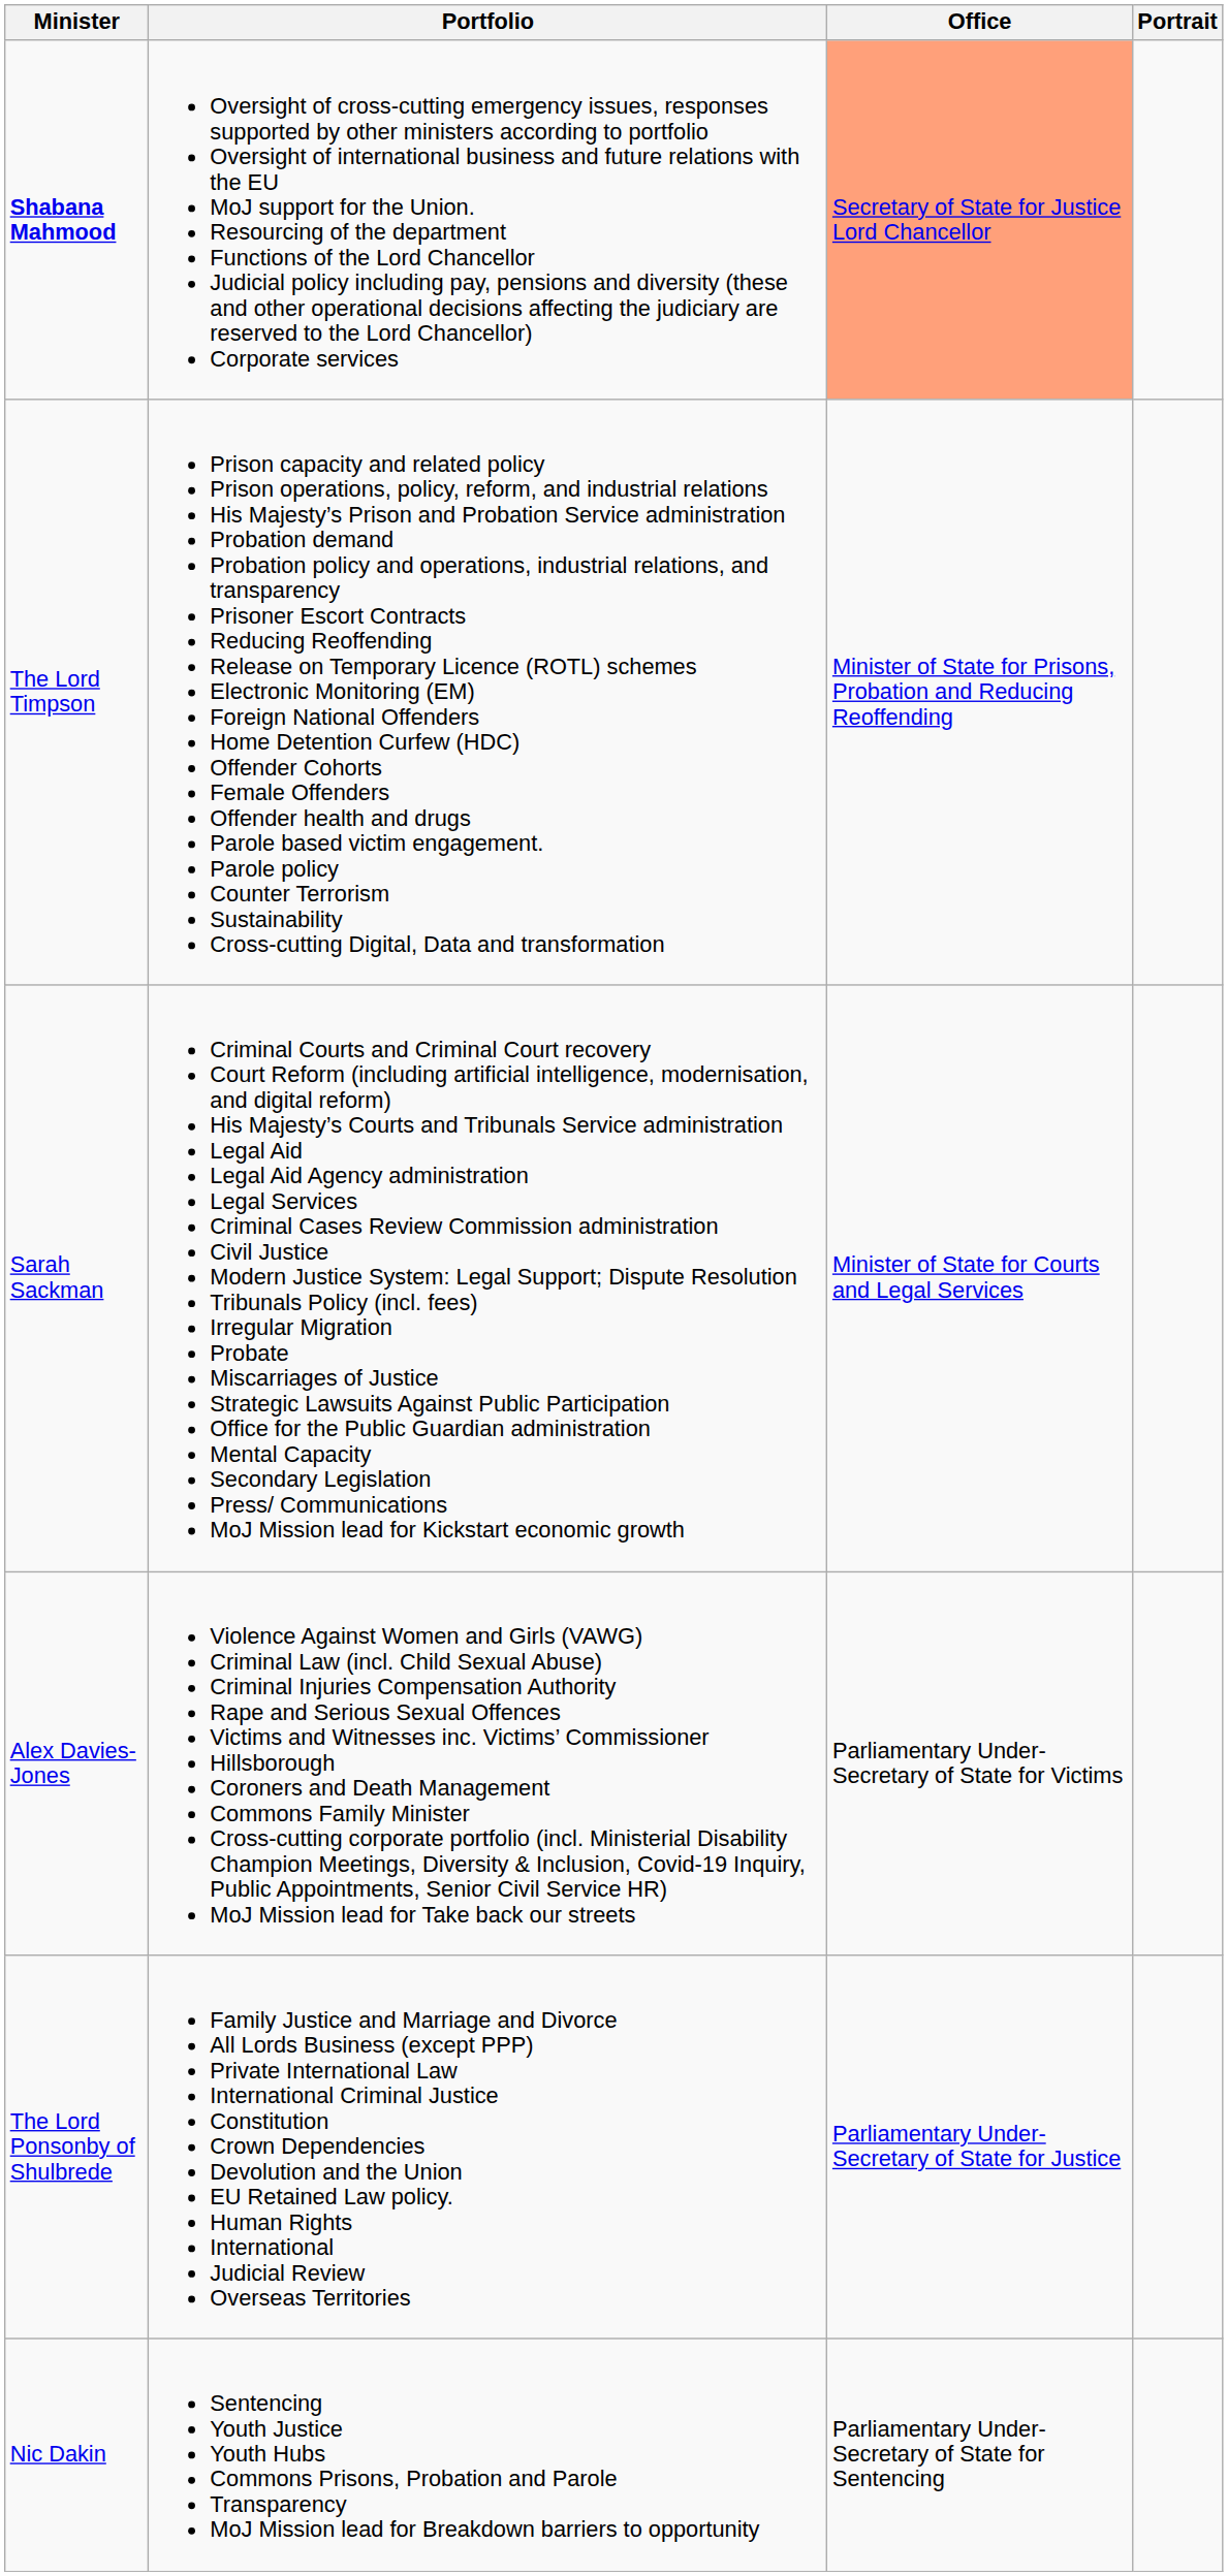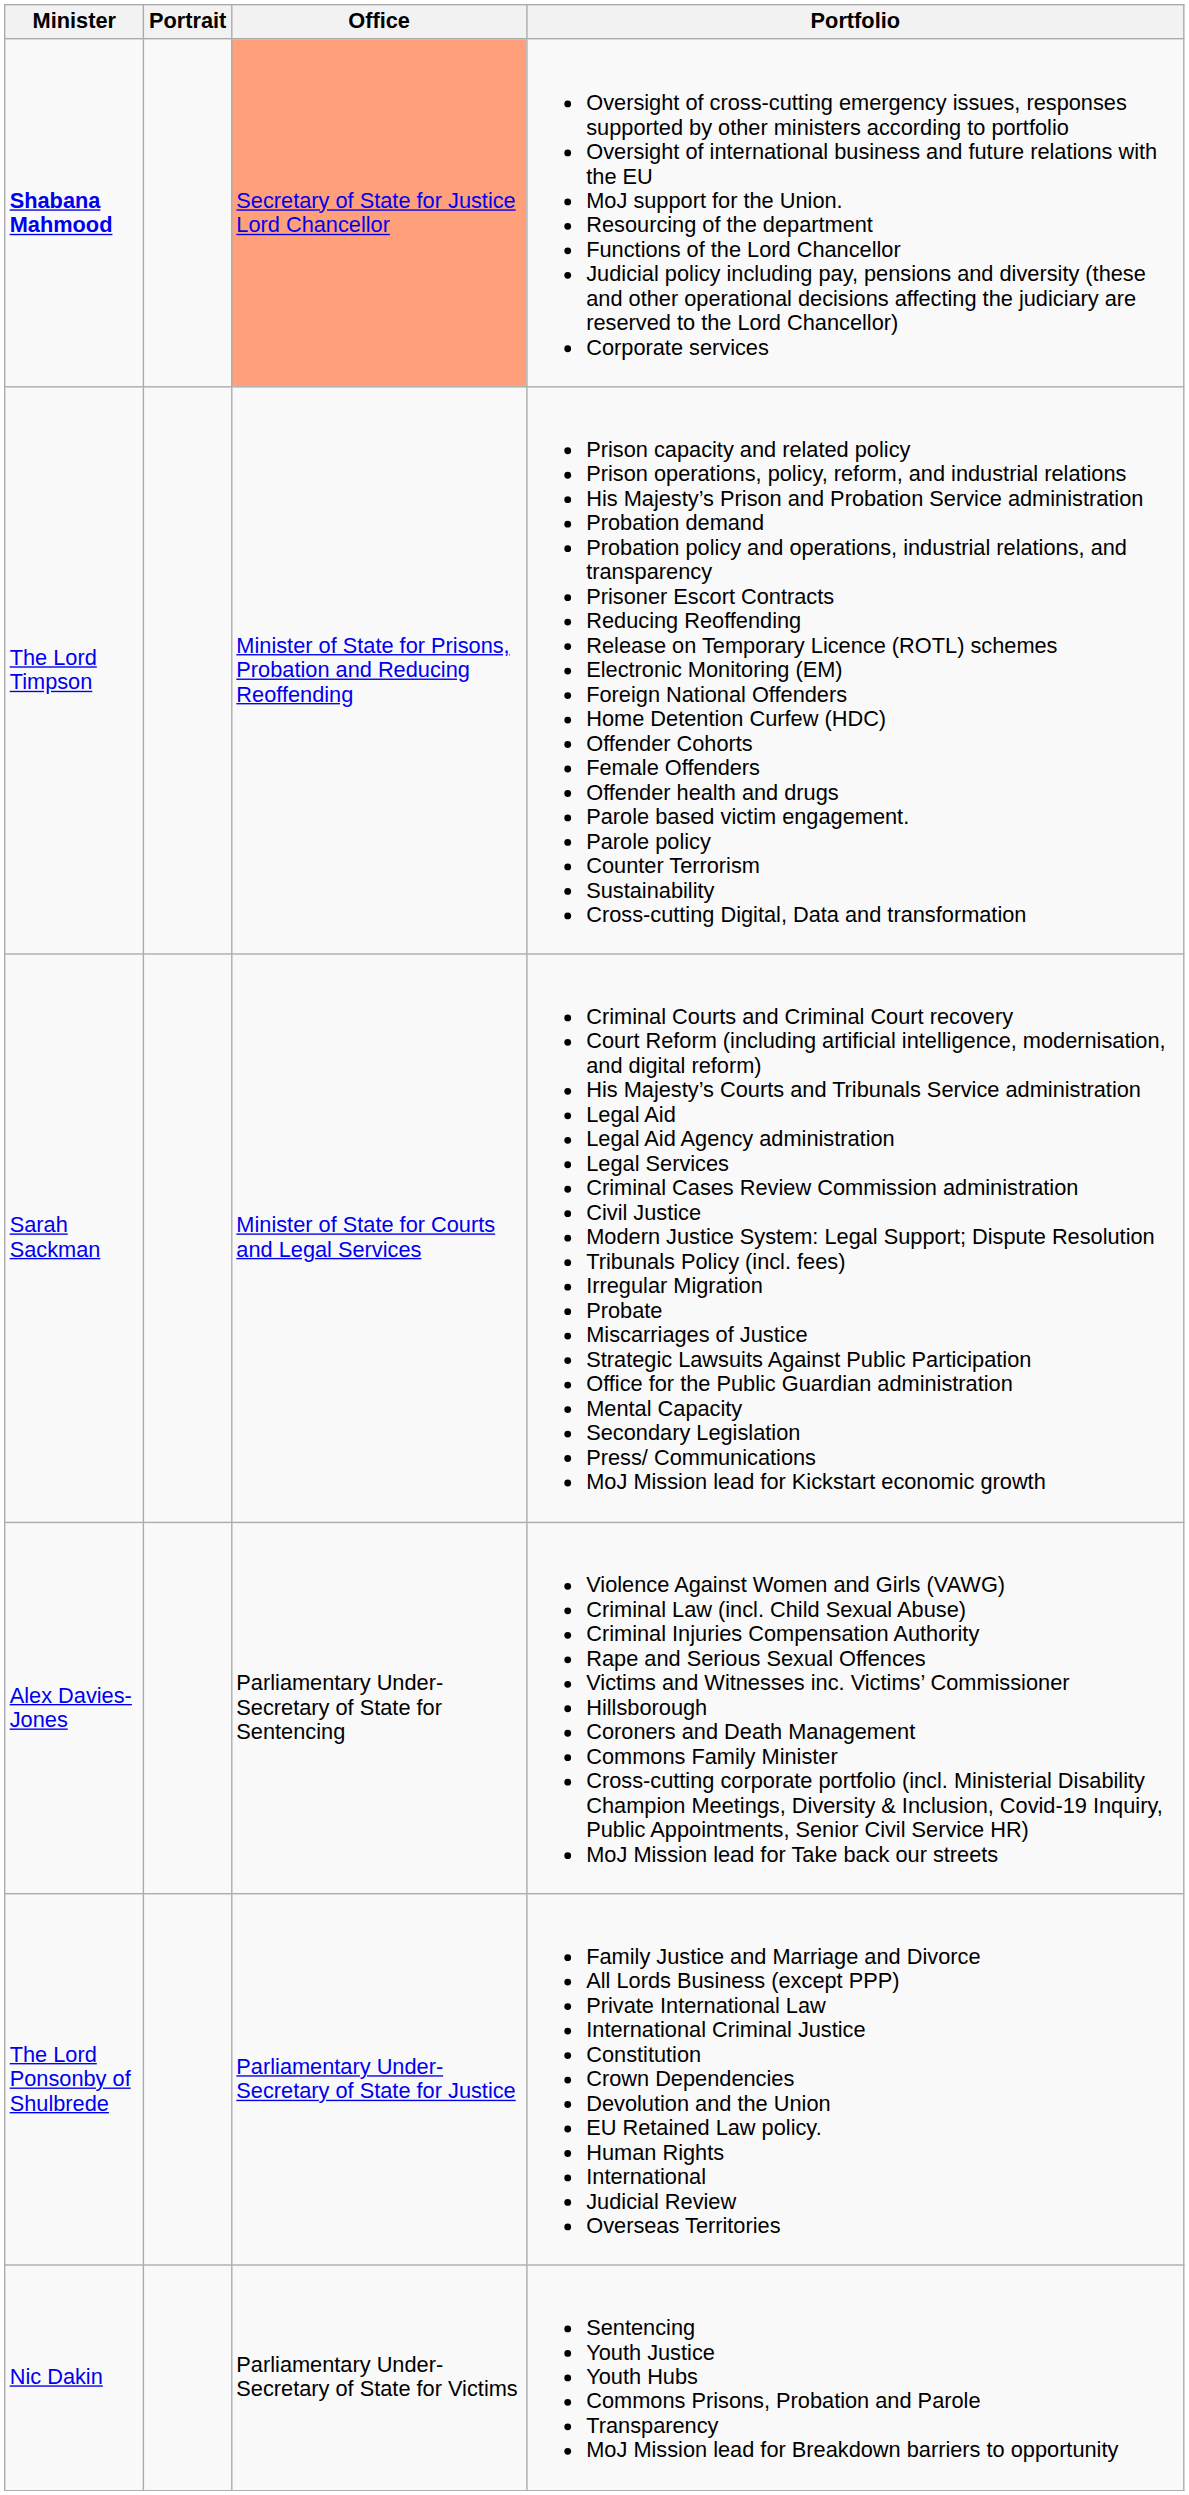columns swapped: Portrait <-> Portfolio
Alex Davies-Jones | Office: Parliamentary Under-Secretary of State for Victims -> Parliamentary Under-Secretary of State for Sentencing
Nic Dakin | Office: Parliamentary Under-Secretary of State for Sentencing -> Parliamentary Under-Secretary of State for Victims
